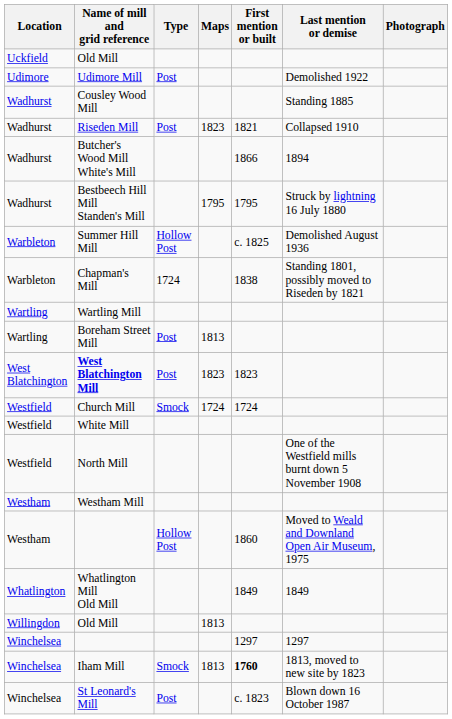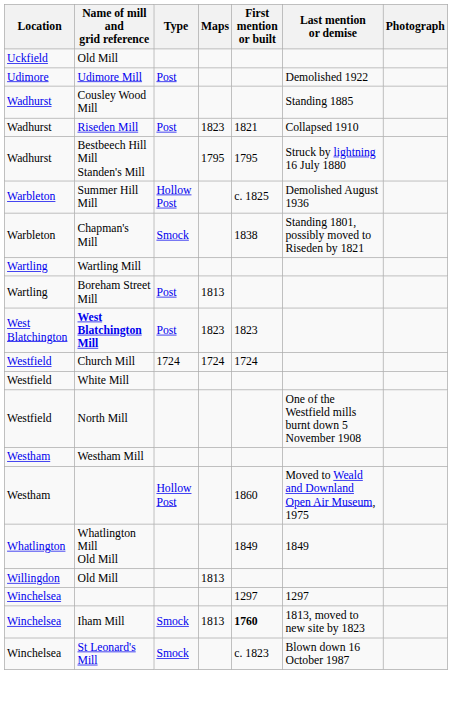- row: Wadhurst | Butcher's Wood Mill White's Mill | 1866 | 1894
Chapman's Mill | Type: 1724 -> Smock
Church Mill | Type: Smock -> 1724
St Leonard's Mill | Type: Post -> Smock
